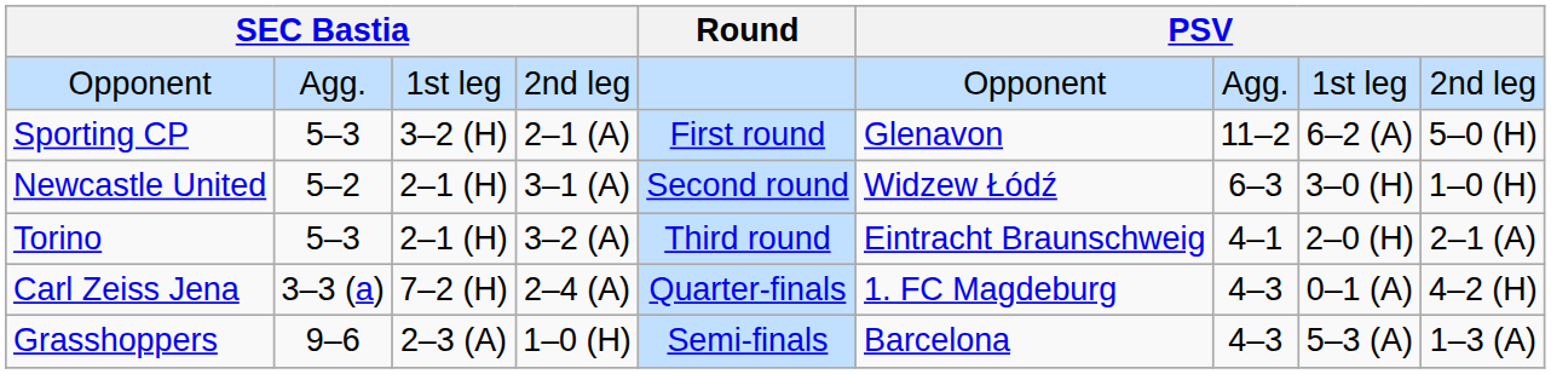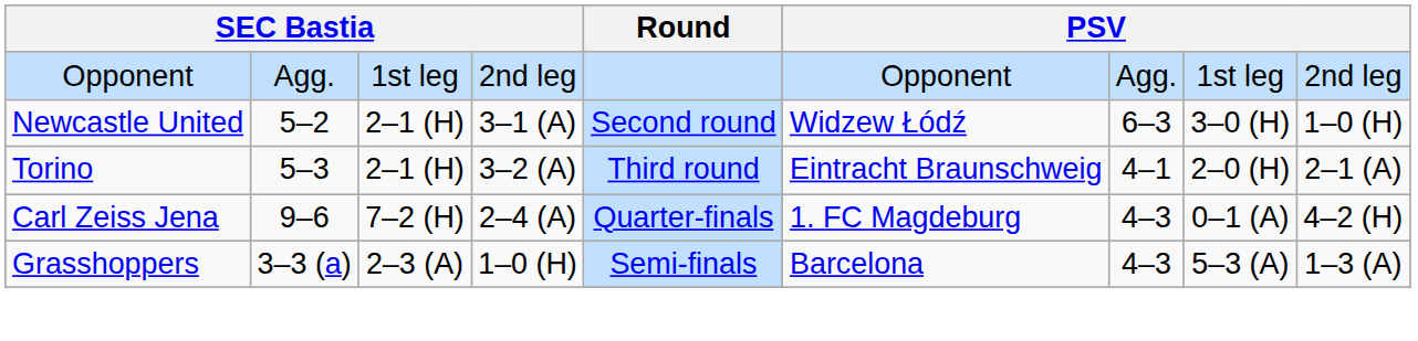- row: Sporting CP | 5–3 | 3–2 (H) | 2–1 (A) | First round | Glenavon | 11–2 | 6–2 (A) | 5–0 (H)
Carl Zeiss Jena | column 2: 3–3 (a) -> 9–6
Grasshoppers | column 2: 9–6 -> 3–3 (a)
